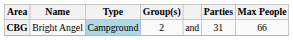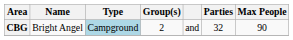CBG | Parties: 31 -> 32
CBG | Max People: 66 -> 90
